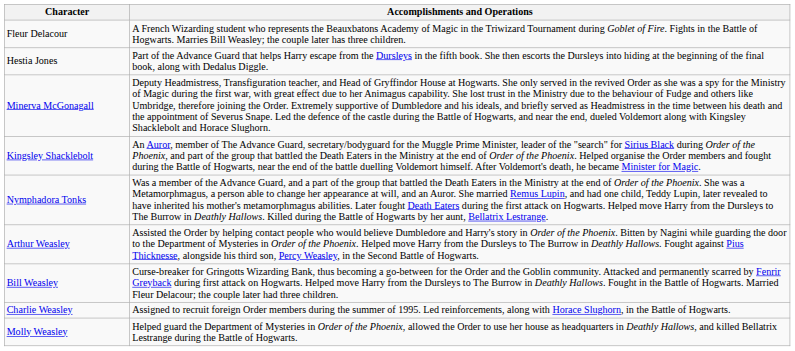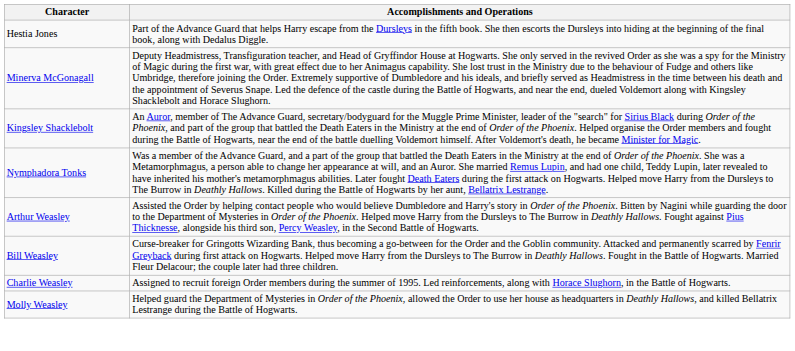- row: Fleur Delacour | A French Wizarding student who represents the Beauxbatons Academy of Magic in the Triwizard Tournament during Goblet of Fire. Fights in the Battle of Hogwarts. Marries Bill Weasley; the couple later has three children.
